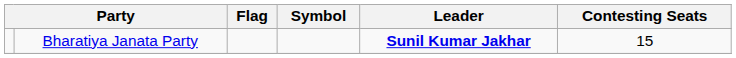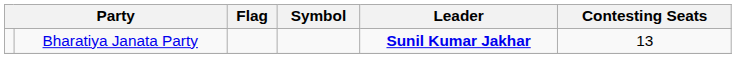Bharatiya Janata Party | Contesting Seats: 15 -> 13
